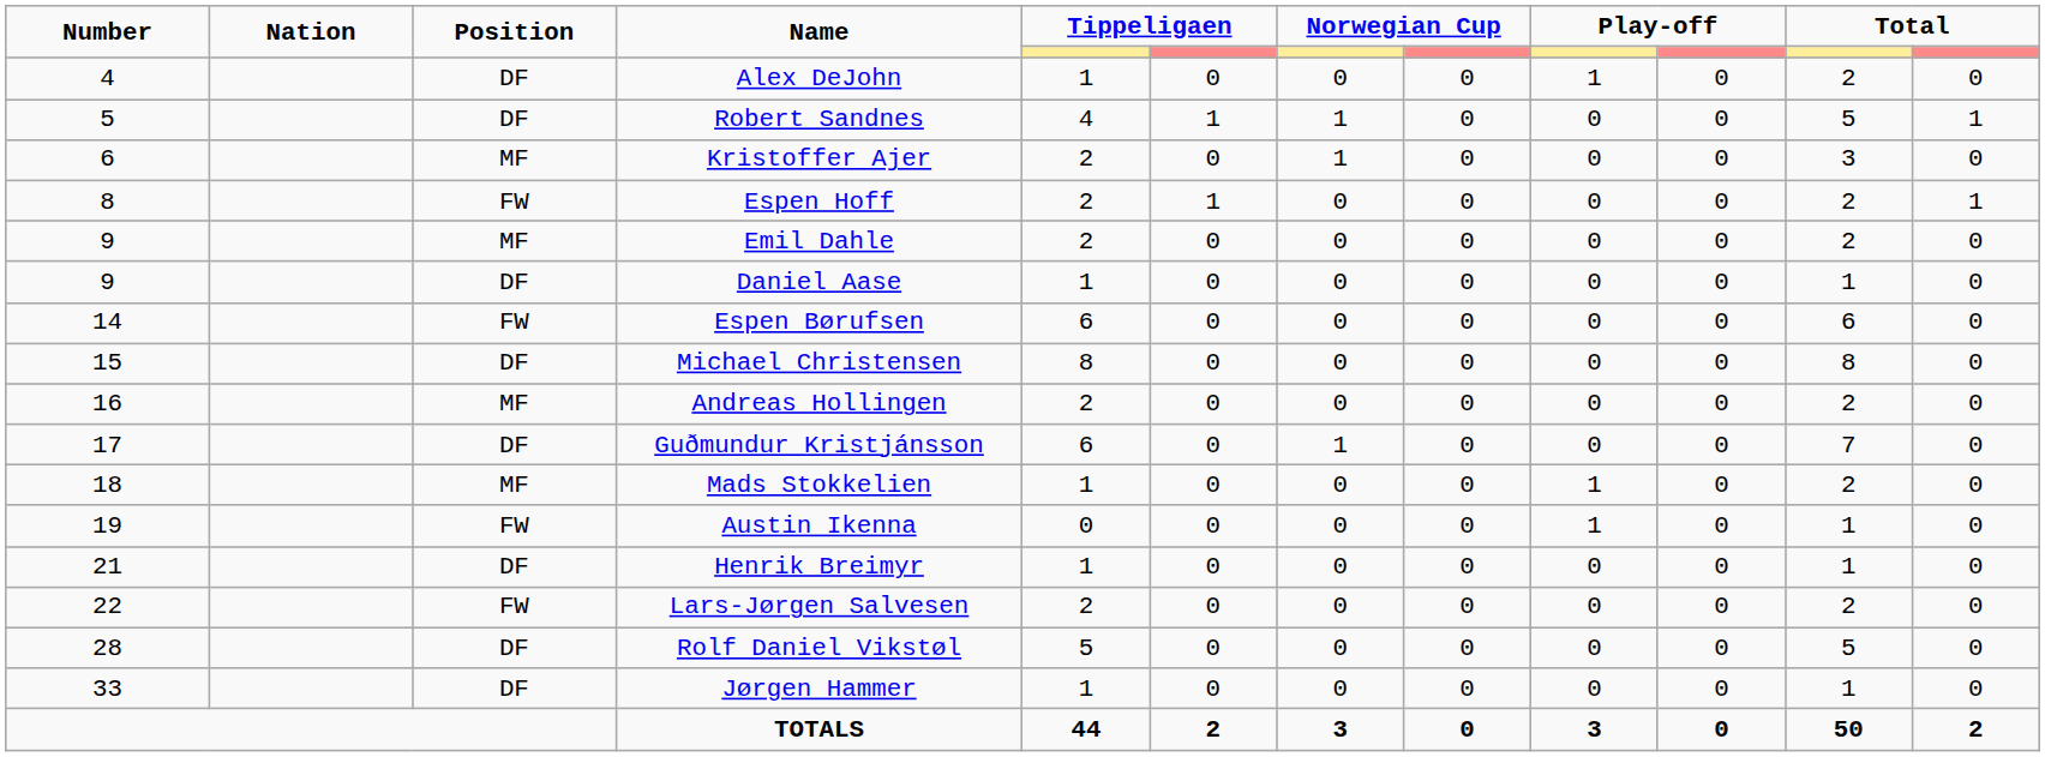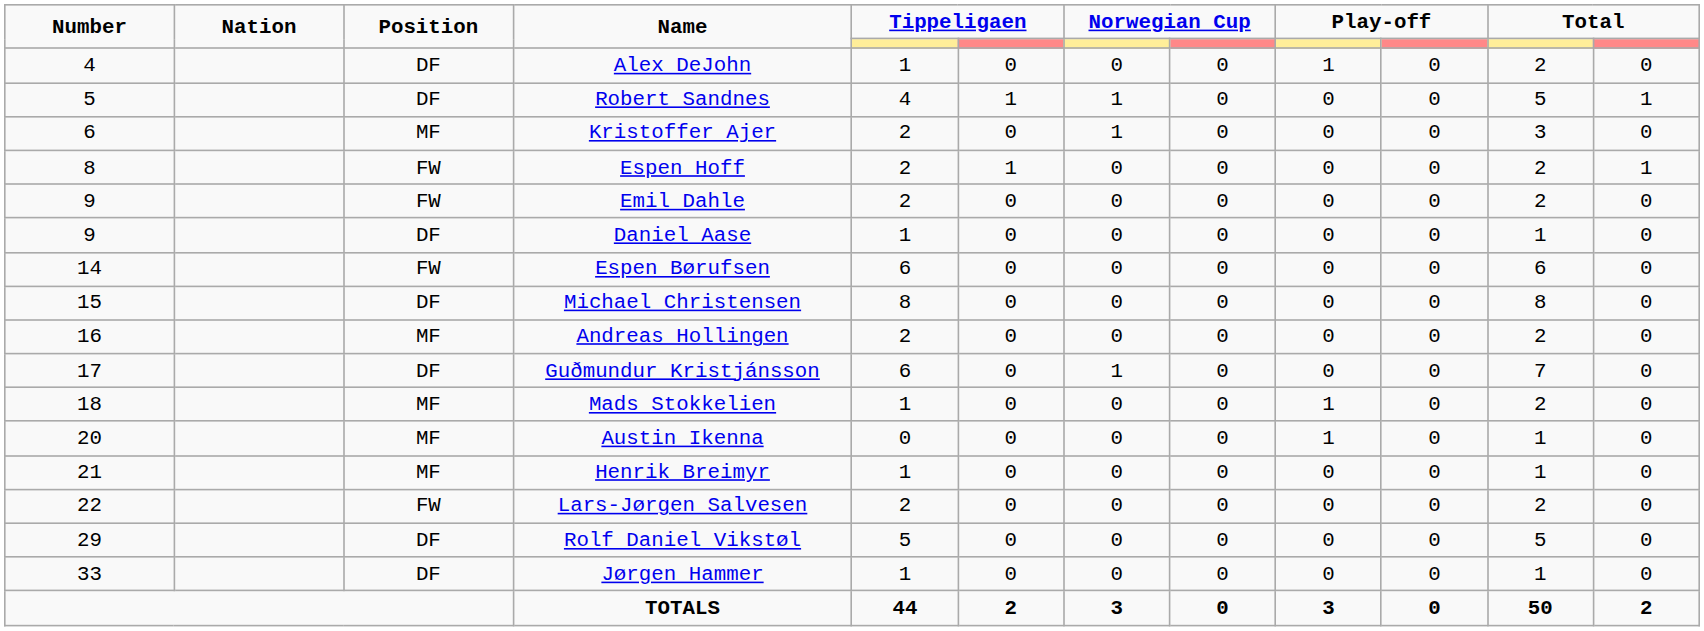Emil Dahle | Position: MF -> FW
Austin Ikenna | Number: 19 -> 20
Austin Ikenna | Position: FW -> MF
Henrik Breimyr | Position: DF -> MF
Rolf Daniel Vikstøl | Number: 28 -> 29
